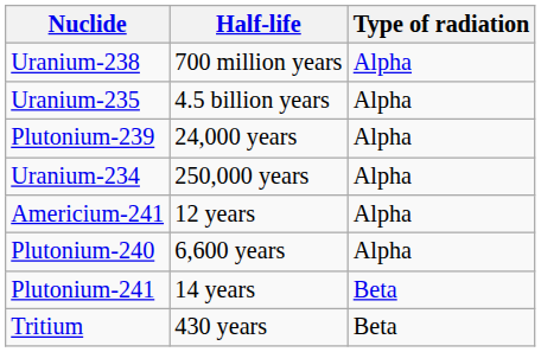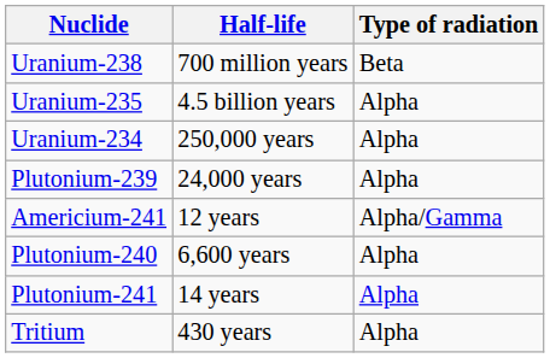Uranium-238 | Type of radiation: Alpha -> Beta
rows swapped: Uranium-234 <-> Plutonium-239
Americium-241 | Type of radiation: Alpha -> Alpha/Gamma
Plutonium-241 | Type of radiation: Beta -> Alpha
Tritium | Type of radiation: Beta -> Alpha
